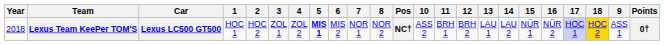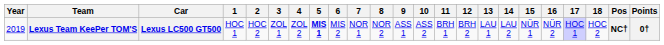columns swapped: 9 <-> Pos
Lexus Team KeePer TOM'S | Year: 2018 -> 2019
Lexus Team KeePer TOM'S | 18: gold background -> no background
